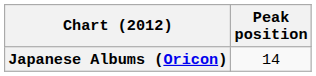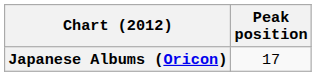Japanese Albums (Oricon) | Peak position: 14 -> 17
